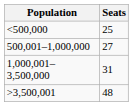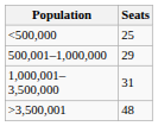500,001–1,000,000 | Seats: 27 -> 29
